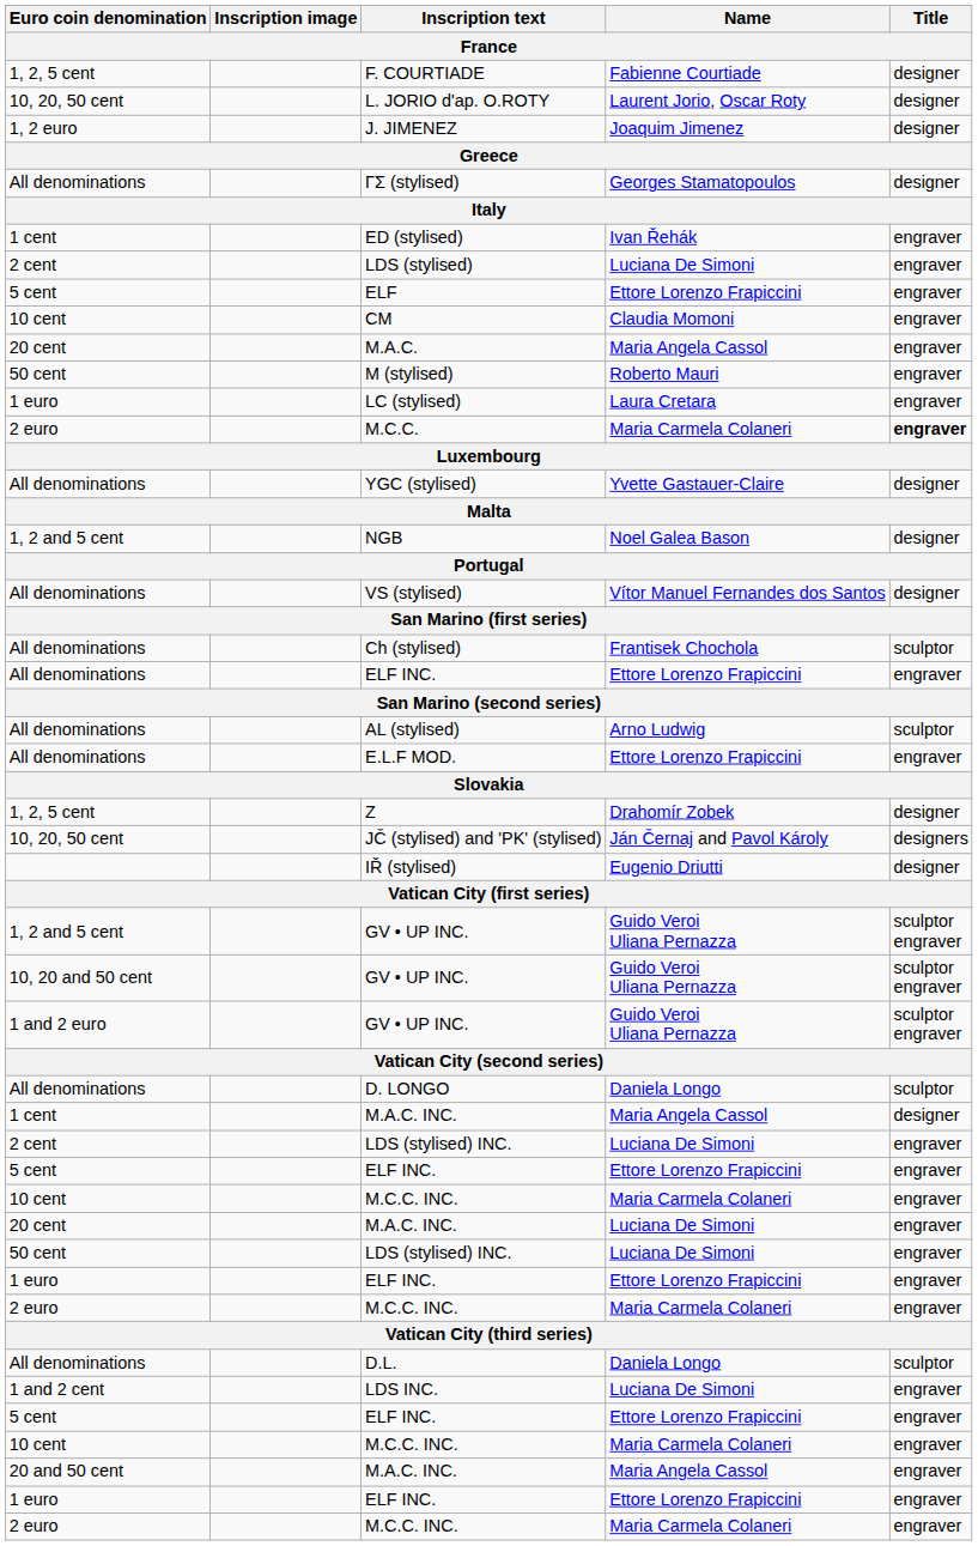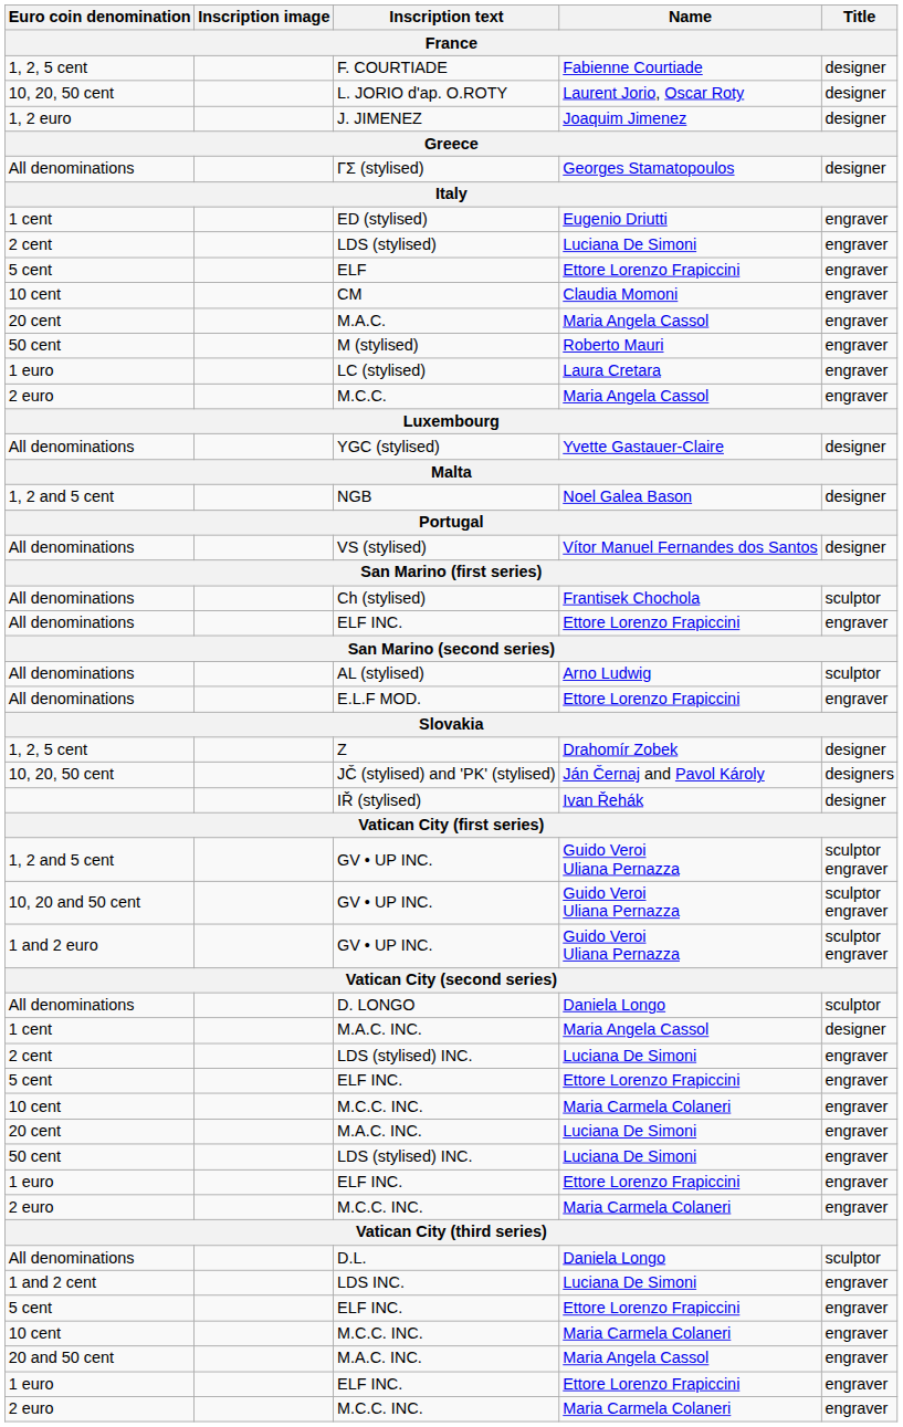ED (stylised) | Name: Ivan Řehák -> Eugenio Driutti
M.C.C. | Name: Maria Carmela Colaneri -> Maria Angela Cassol
M.C.C. | Title: bold -> normal
IŘ (stylised) | Name: Eugenio Driutti -> Ivan Řehák
